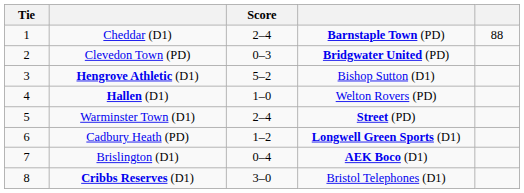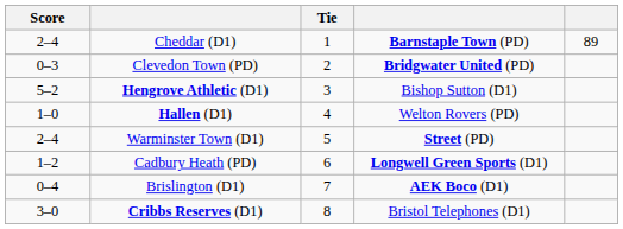columns swapped: Tie <-> Score
Cheddar (D1) | column 5: 88 -> 89
